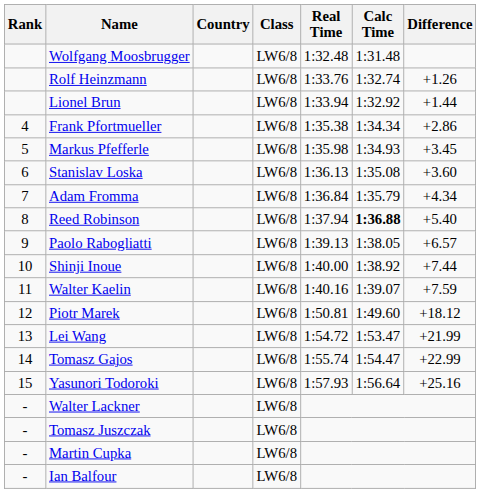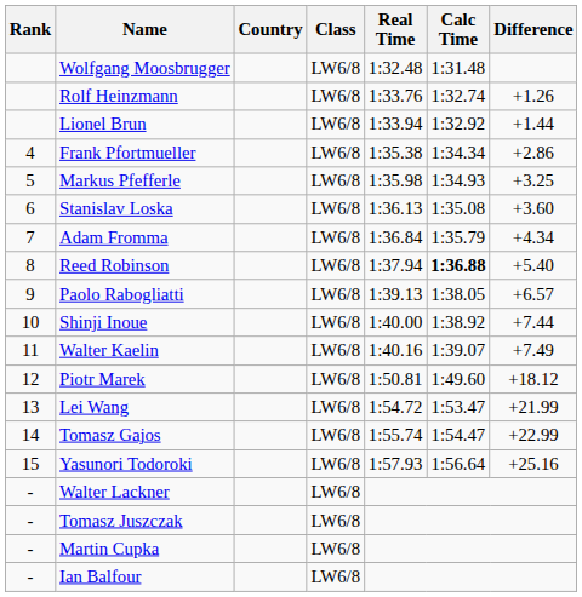Markus Pfefferle | Difference: +3.45 -> +3.25
Walter Kaelin | Difference: +7.59 -> +7.49
